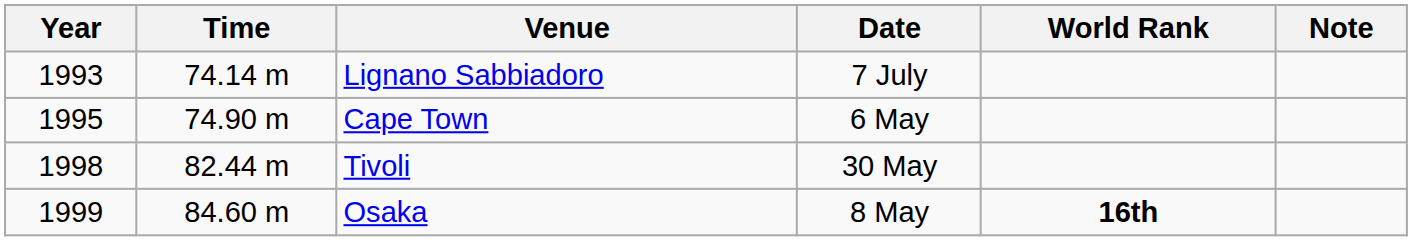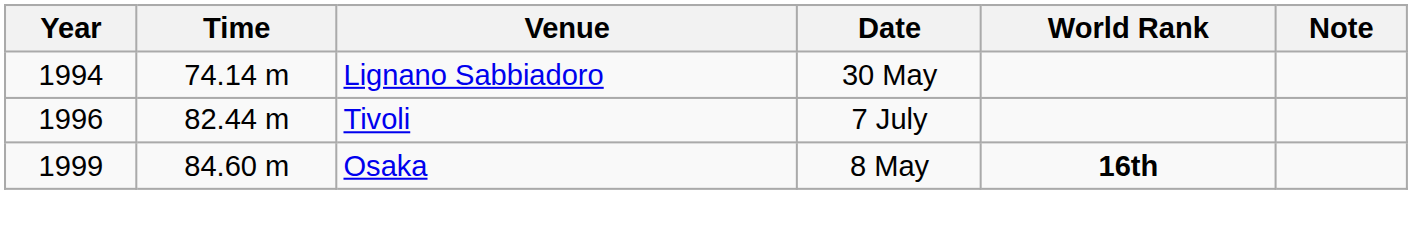Lignano Sabbiadoro | Year: 1993 -> 1994
Lignano Sabbiadoro | Date: 7 July -> 30 May
- row: 1995 | 74.90 m | Cape Town | 6 May
Tivoli | Year: 1998 -> 1996
Tivoli | Date: 30 May -> 7 July
